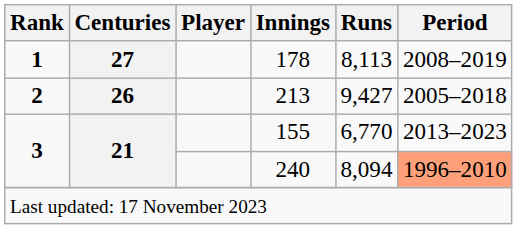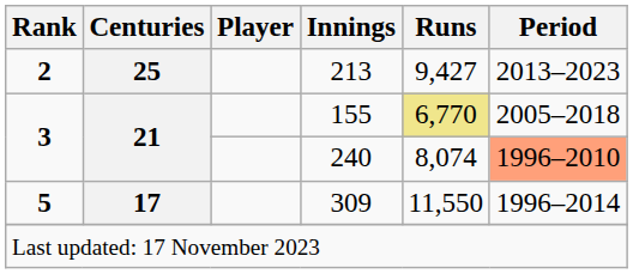- row: 1 | 27 | 178 | 8,113 | 2008–2019
213 | Centuries: 26 -> 25
213 | Period: 2005–2018 -> 2013–2023
155 | Runs: no background -> khaki background
155 | Period: 2013–2023 -> 2005–2018
240 | Runs: 8,094 -> 8,074
+ row: 5 | 17 | 309 | 11,550 | 1996–2014
